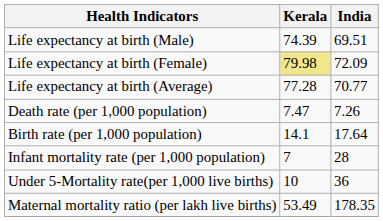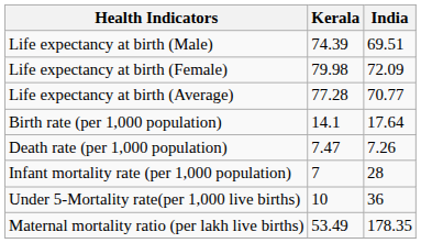Life expectancy at birth (Female) | Kerala: khaki background -> no background
rows swapped: Birth rate (per 1,000 population) <-> Death rate (per 1,000 population)
